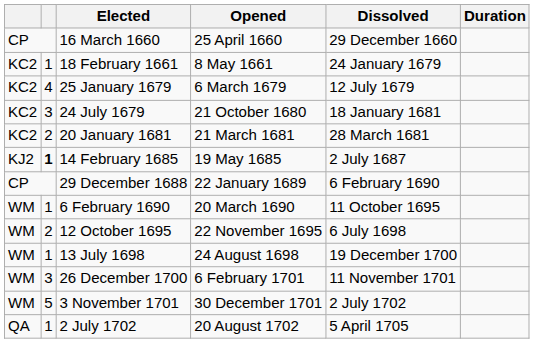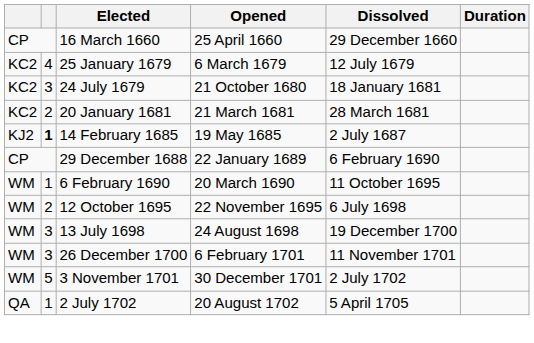- row: KC2 | 1 | 18 February 1661 | 8 May 1661 | 24 January 1679
13 July 1698 | column 2: 1 -> 3
